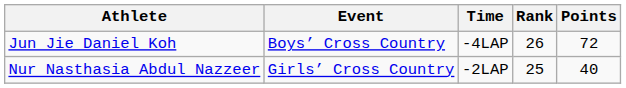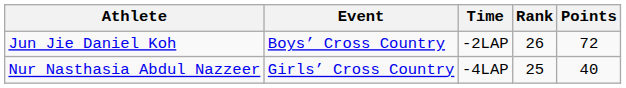Jun Jie Daniel Koh | Time: -4LAP -> -2LAP
Nur Nasthasia Abdul Nazzeer | Time: -2LAP -> -4LAP
